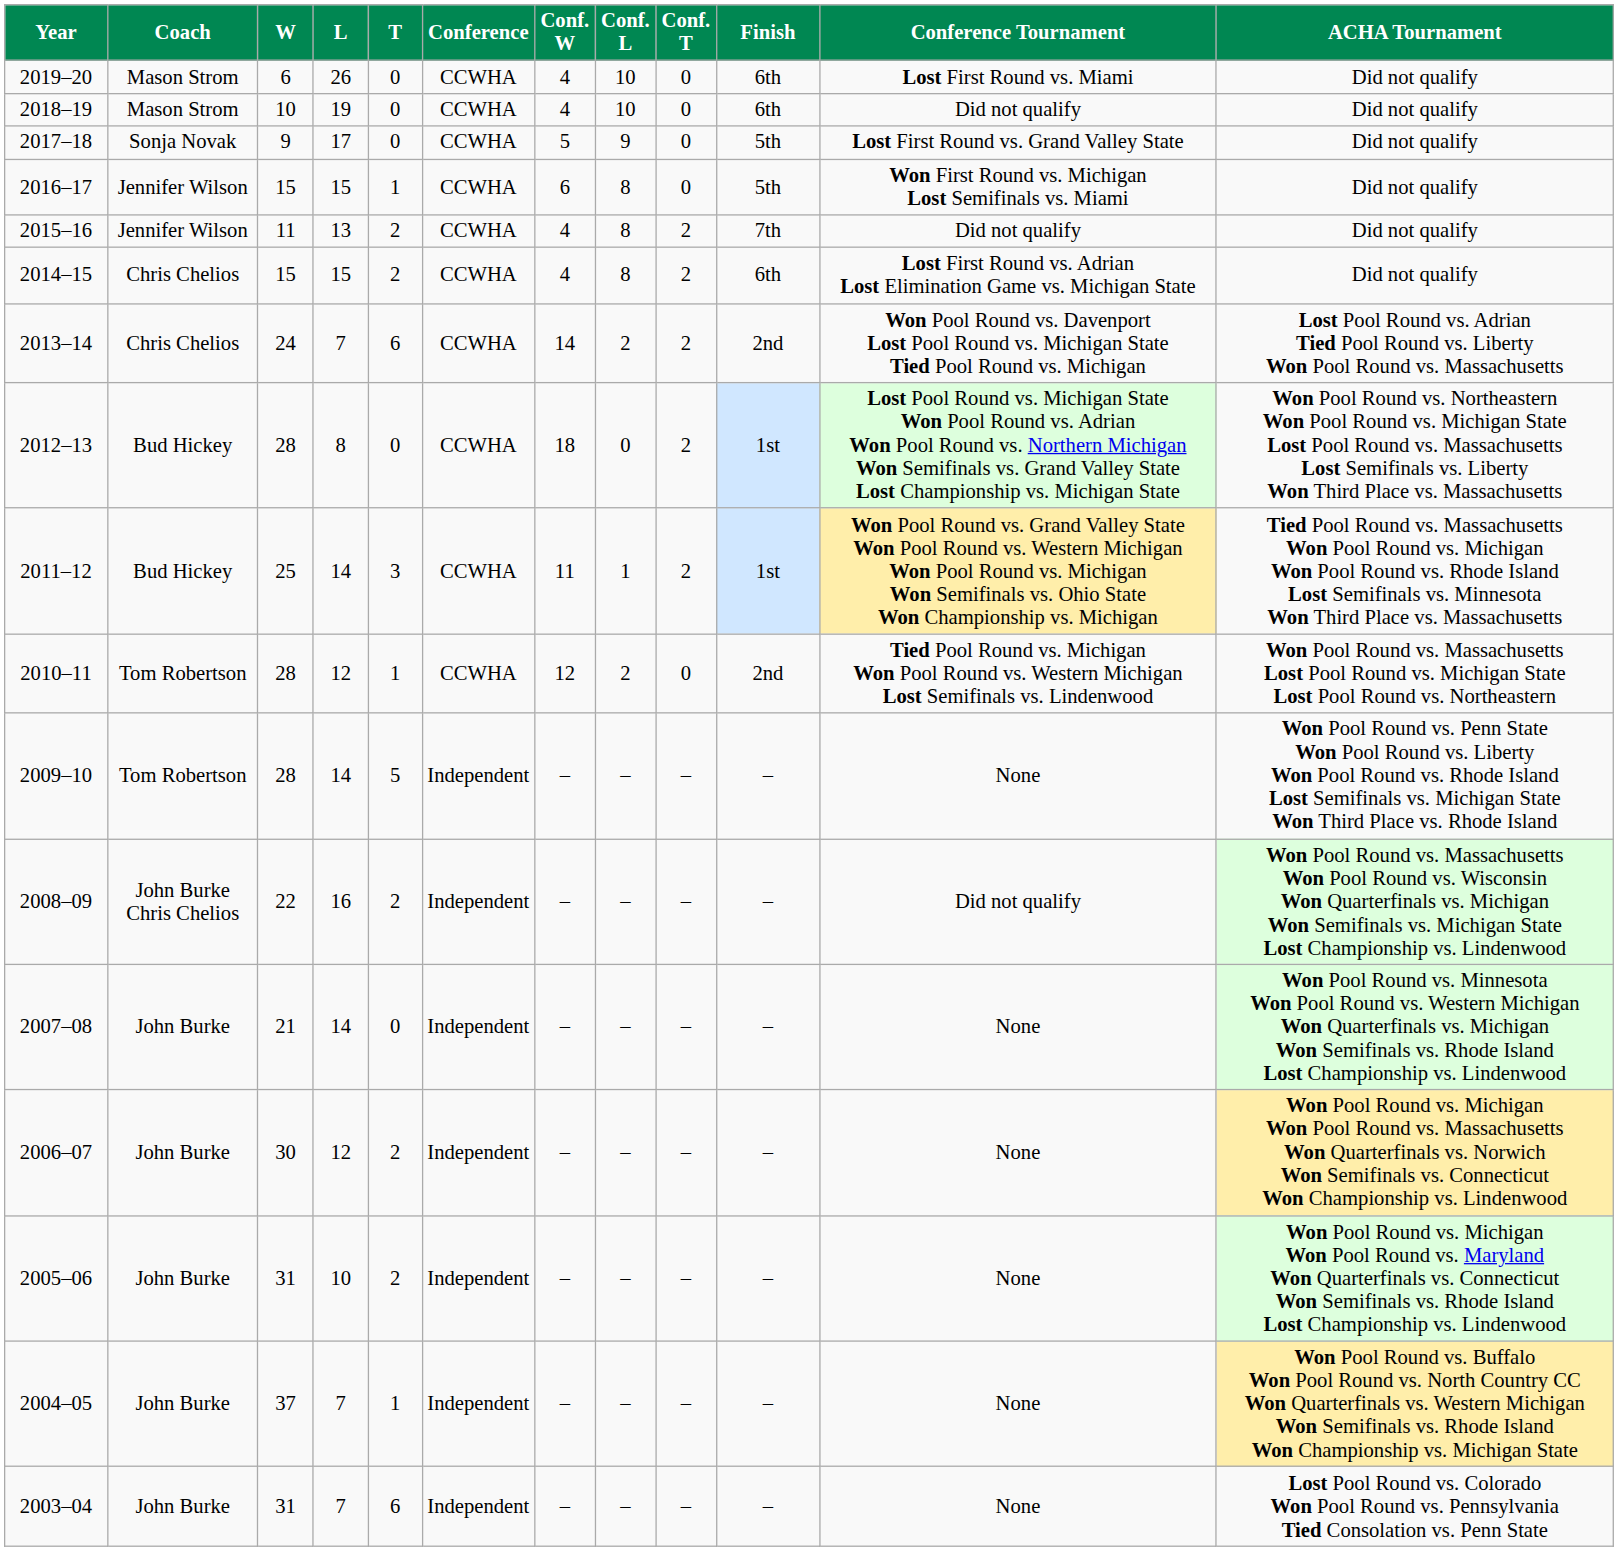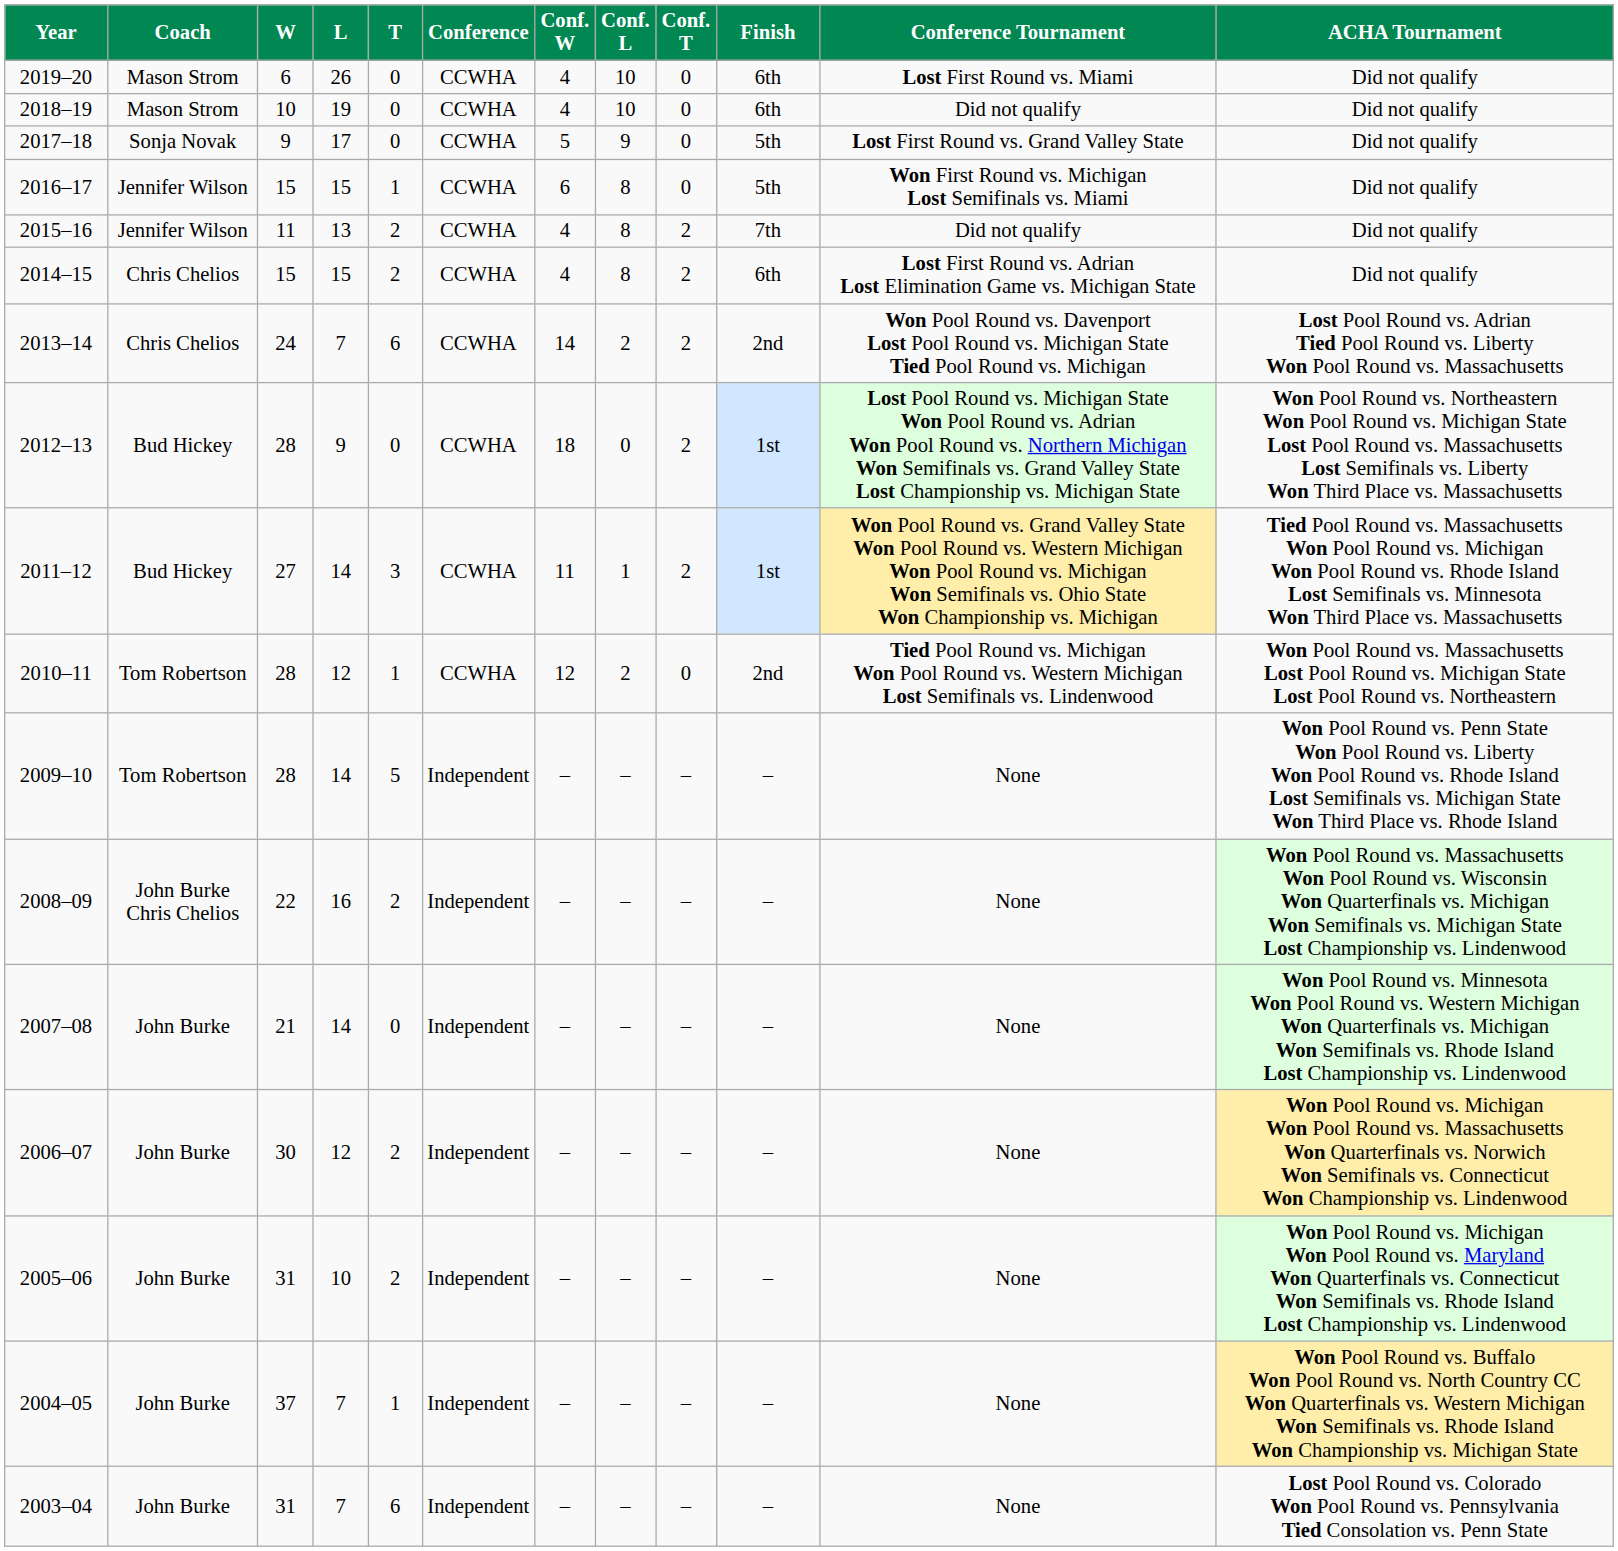2012–13 | L: 8 -> 9
2011–12 | W: 25 -> 27
2008–09 | Conference Tournament: Did not qualify -> None
